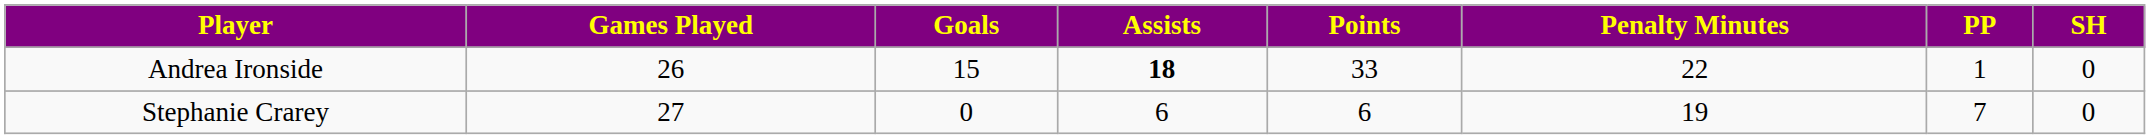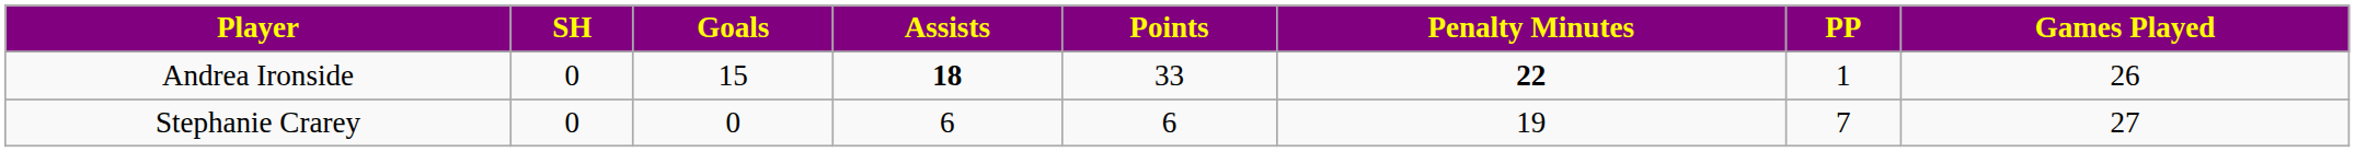columns swapped: Games Played <-> SH
Andrea Ironside | Penalty Minutes: normal -> bold
